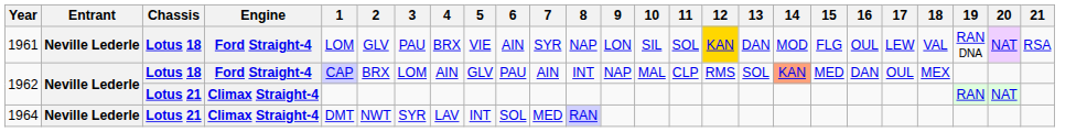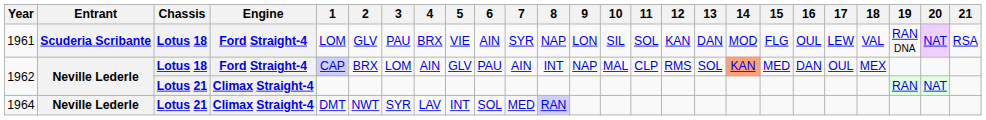1961 | Entrant: Neville Lederle -> Scuderia Scribante
1961 | 12: gold background -> no background
